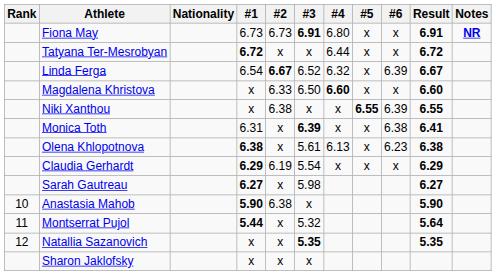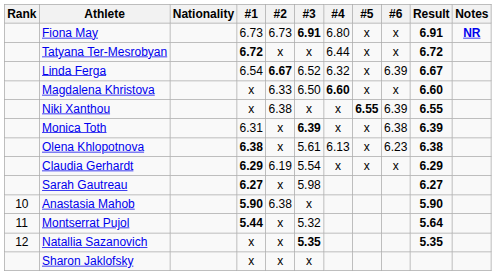Monica Toth | Result: 6.41 -> 6.39
